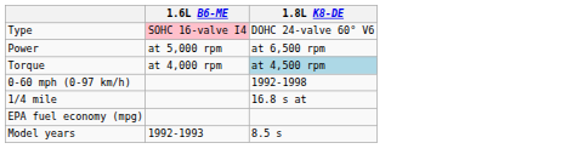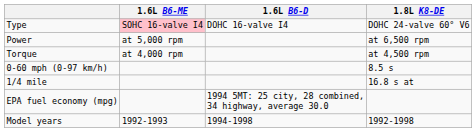+ column: 1.6L B6-D | DOHC 16-valve I4 | 1994 5MT: 25 city, 28 combined, 34 highway, average 30.0 | 1994-1998
Torque | 1.8L K8-DE: lightblue background -> no background
0-60 mph (0-97 km/h) | 1.8L K8-DE: 1992-1998 -> 8.5 s
Model years | 1.8L K8-DE: 8.5 s -> 1992-1998
